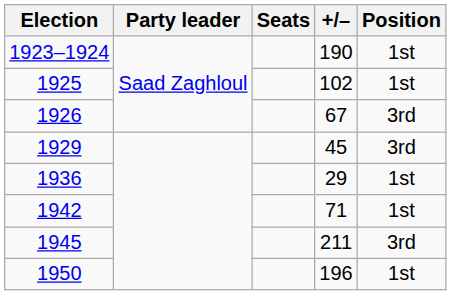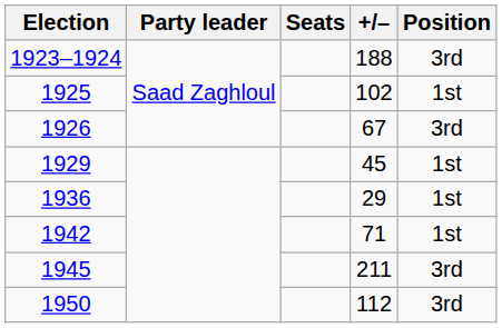1923–1924 | +/–: 190 -> 188
1923–1924 | Position: 1st -> 3rd
1929 | Position: 3rd -> 1st
1950 | +/–: 196 -> 112
1950 | Position: 1st -> 3rd
